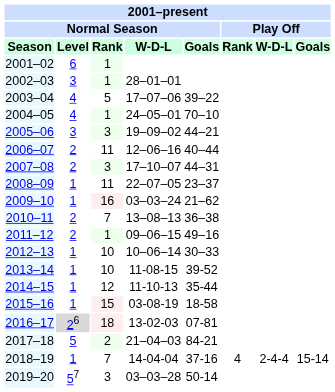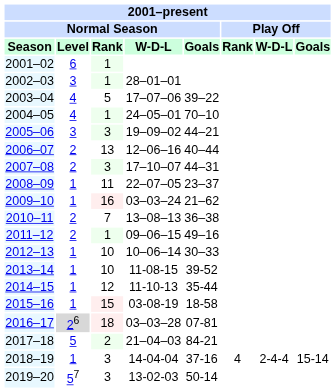2006–07 | column 3: 11 -> 13
2016–17 | column 4: 13-02-03 -> 03–03–28
2018–19 | column 3: 7 -> 3
2019–20 | column 4: 03–03–28 -> 13-02-03
